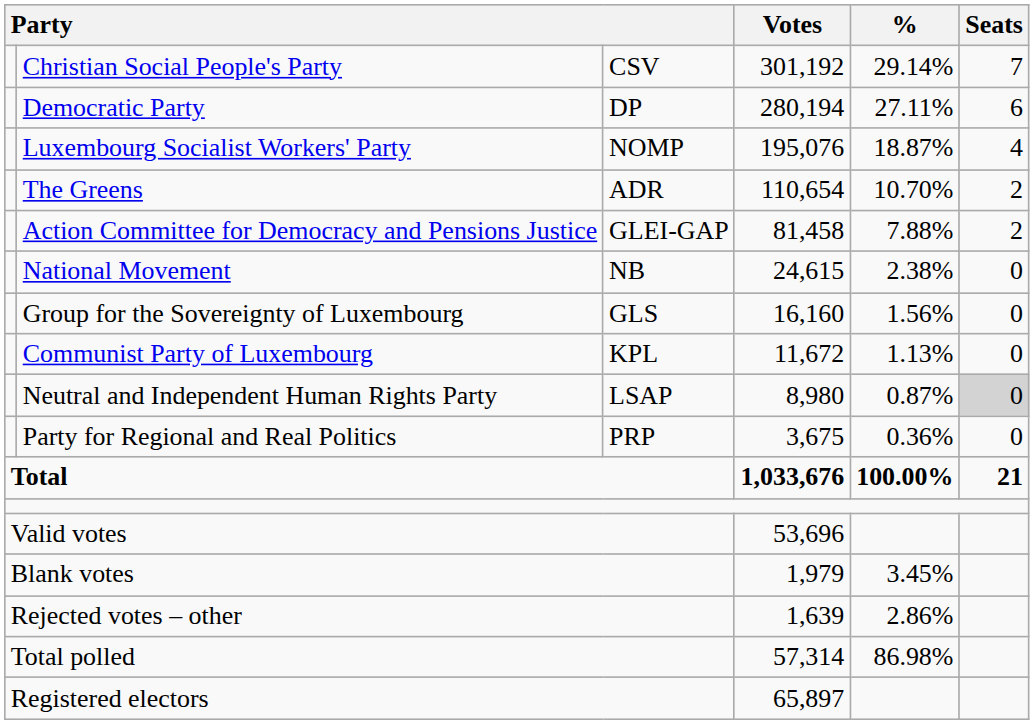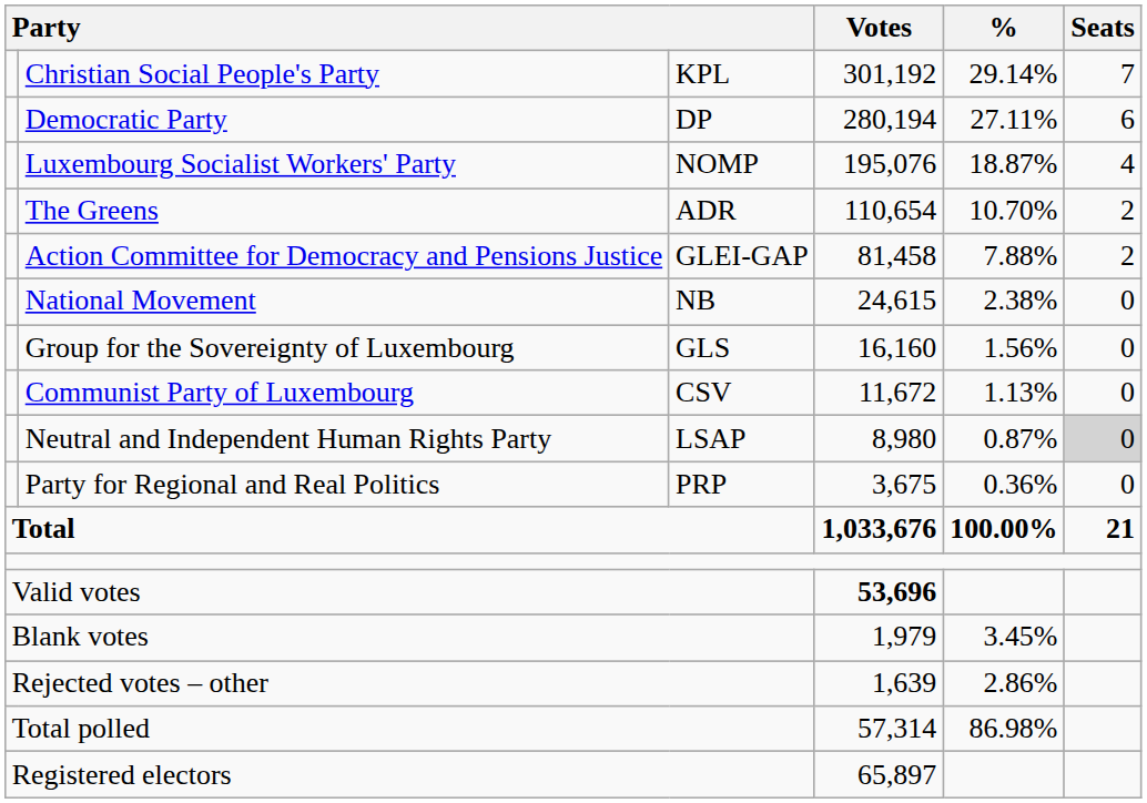Christian Social People's Party | column 3: CSV -> KPL
Communist Party of Luxembourg | column 3: KPL -> CSV
Valid votes | Votes: normal -> bold
